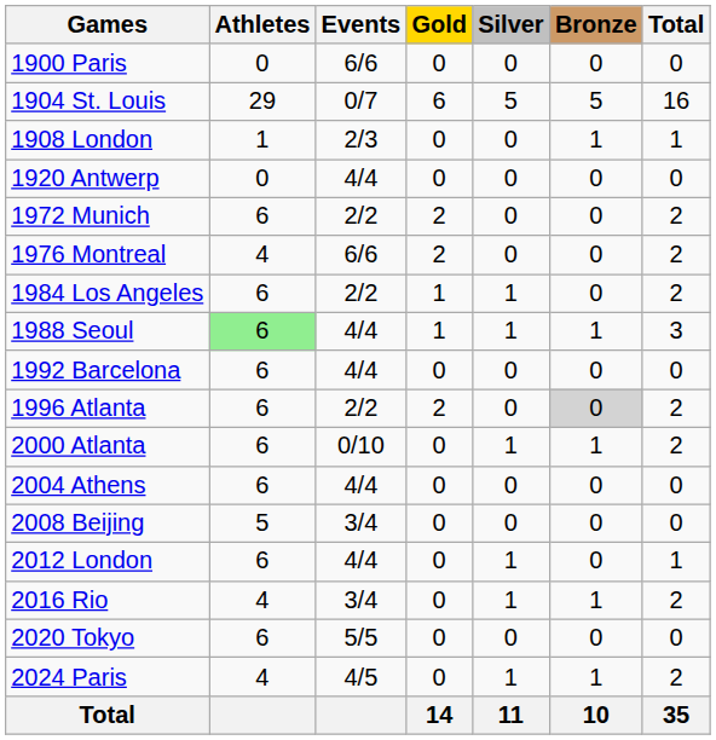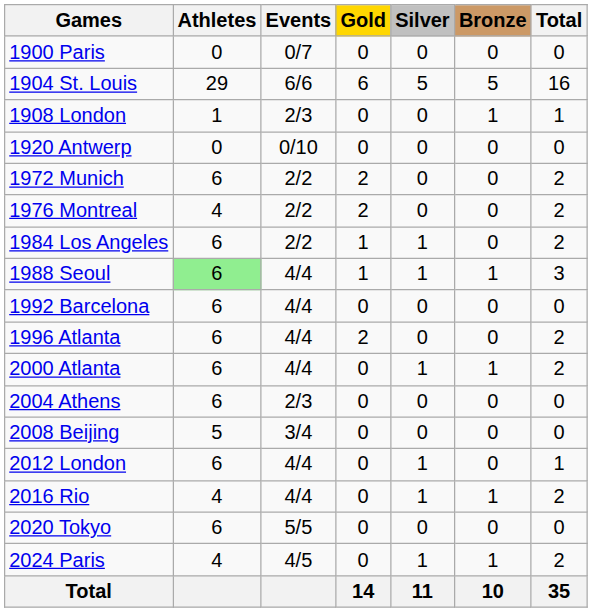1900 Paris | Events: 6/6 -> 0/7
1904 St. Louis | Events: 0/7 -> 6/6
1920 Antwerp | Events: 4/4 -> 0/10
1976 Montreal | Events: 6/6 -> 2/2
1996 Atlanta | Events: 2/2 -> 4/4
1996 Atlanta | Bronze: lightgrey background -> no background
2000 Atlanta | Events: 0/10 -> 4/4
2004 Athens | Events: 4/4 -> 2/3
2016 Rio | Events: 3/4 -> 4/4
